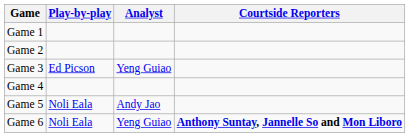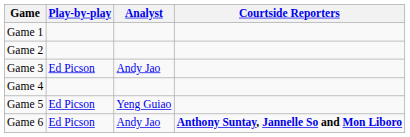Game 3 | Analyst: Yeng Guiao -> Andy Jao
Game 5 | Play-by-play: Noli Eala -> Ed Picson
Game 5 | Analyst: Andy Jao -> Yeng Guiao
Game 6 | Play-by-play: Noli Eala -> Ed Picson
Game 6 | Analyst: Yeng Guiao -> Andy Jao
